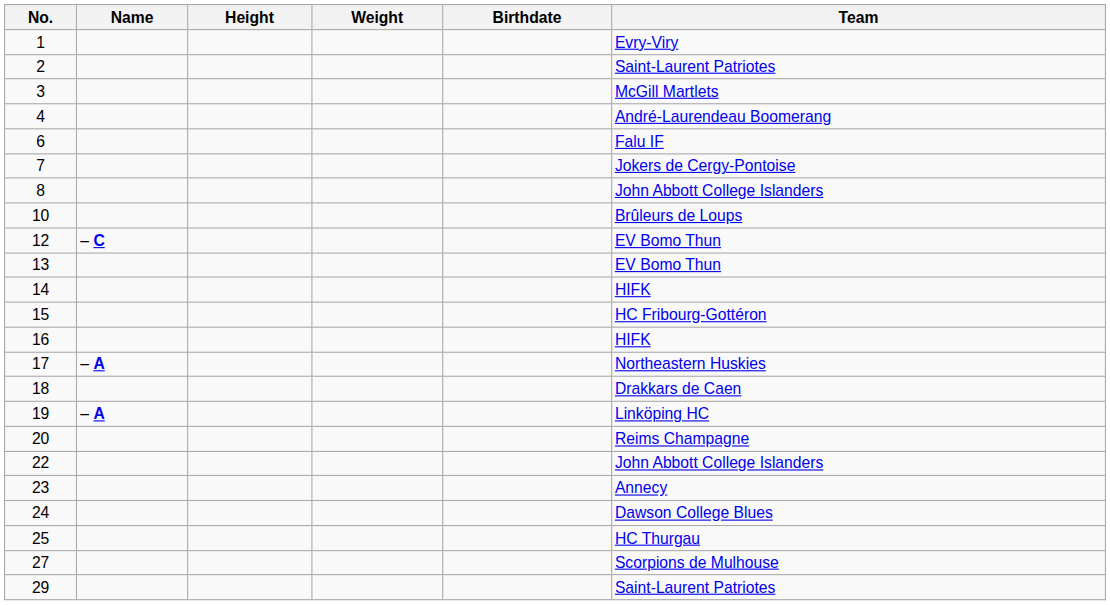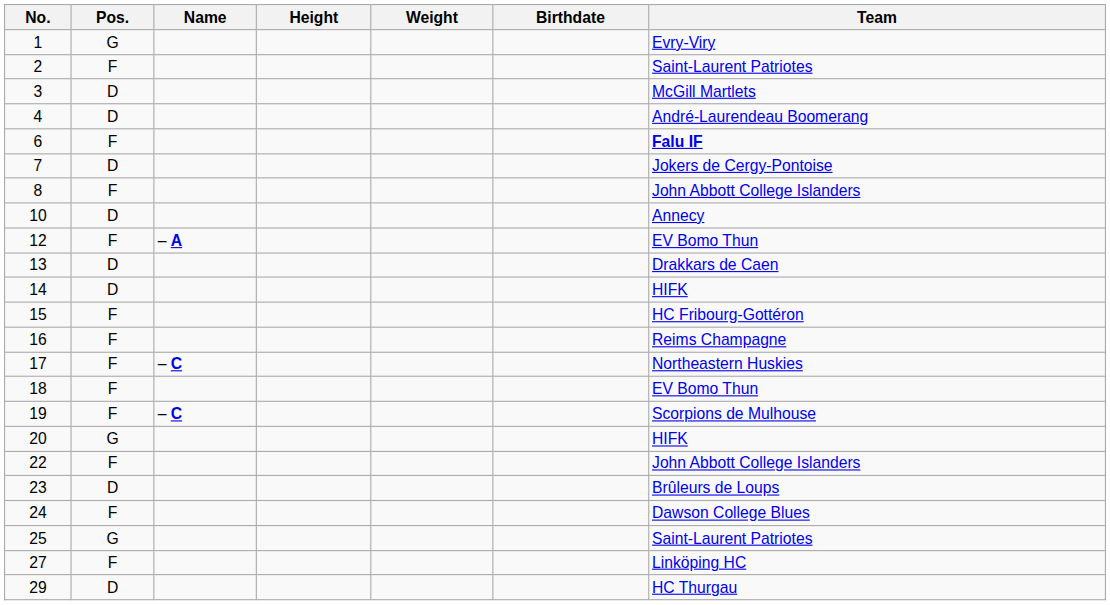+ column: Pos. | G | F | D | D | F | D | F | D | F | D | D | F | F | F | F | F | G | F | D | F | G | F | D
6 | Team: normal -> bold
10 | Team: Brûleurs de Loups -> Annecy
12 | Name: – C -> – A
13 | Team: EV Bomo Thun -> Drakkars de Caen
16 | Team: HIFK -> Reims Champagne
17 | Name: – A -> – C
18 | Team: Drakkars de Caen -> EV Bomo Thun
19 | Name: – A -> – C
19 | Team: Linköping HC -> Scorpions de Mulhouse
20 | Team: Reims Champagne -> HIFK
23 | Team: Annecy -> Brûleurs de Loups
25 | Team: HC Thurgau -> Saint-Laurent Patriotes
27 | Team: Scorpions de Mulhouse -> Linköping HC
29 | Team: Saint-Laurent Patriotes -> HC Thurgau
